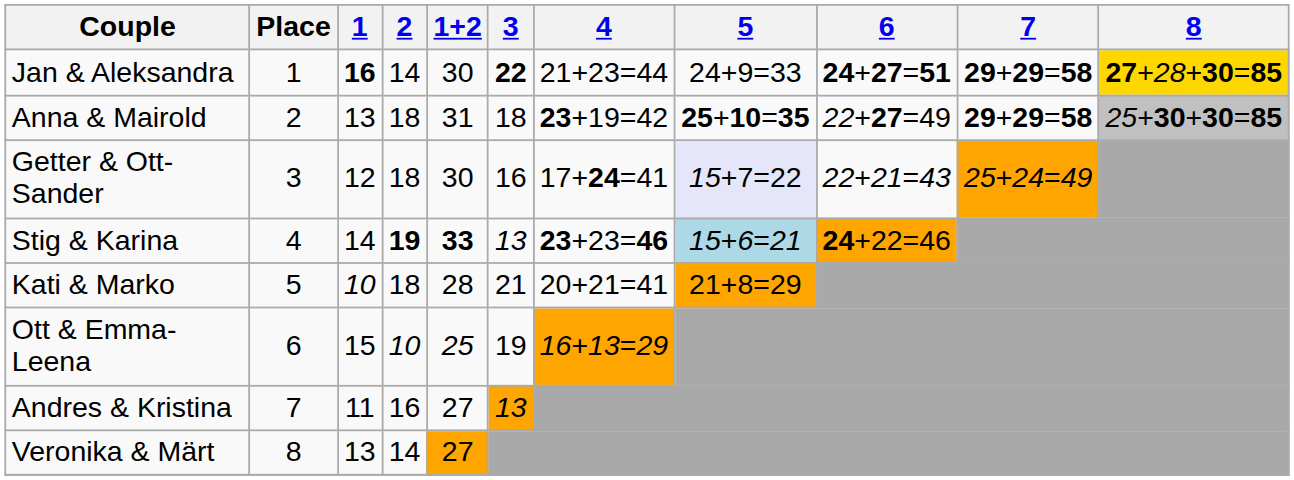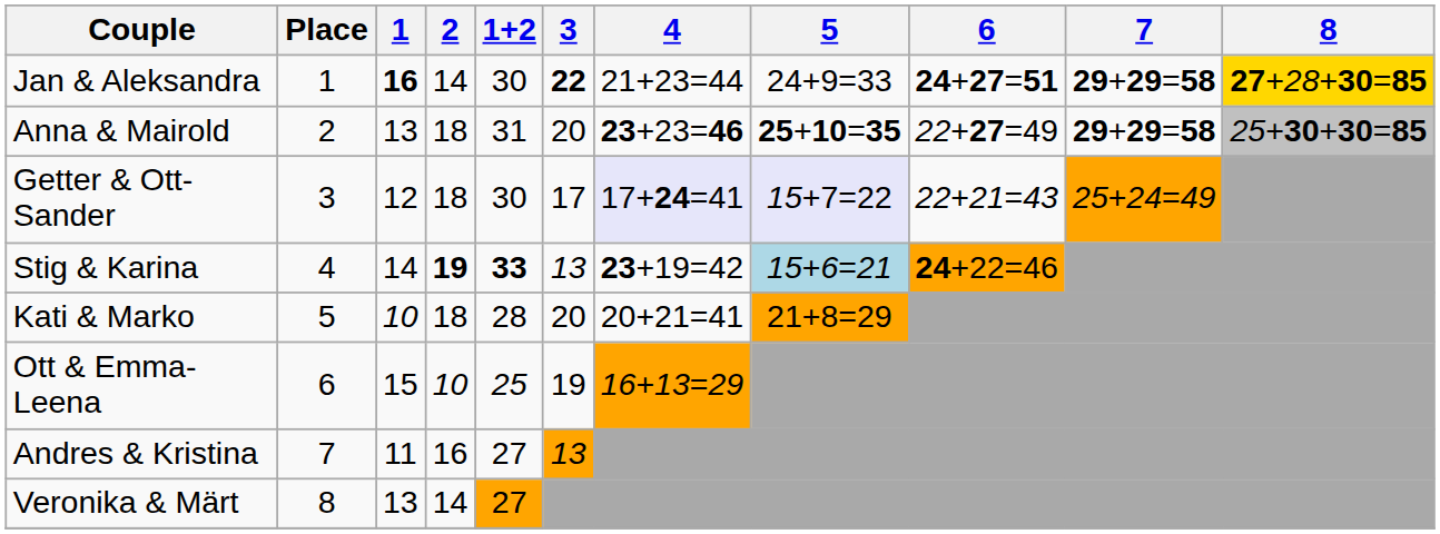Anna & Mairold | 3: 18 -> 20
Anna & Mairold | 4: 23+19=42 -> 23+23=46
Getter & Ott-Sander | 3: 16 -> 17
Getter & Ott-Sander | 4: no background -> lavender background
Stig & Karina | 4: 23+23=46 -> 23+19=42
Kati & Marko | 3: 21 -> 20
